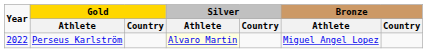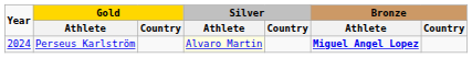Perseus Karlström | Year: 2022 -> 2024
Perseus Karlström | Bronze / Athlete: normal -> bold
